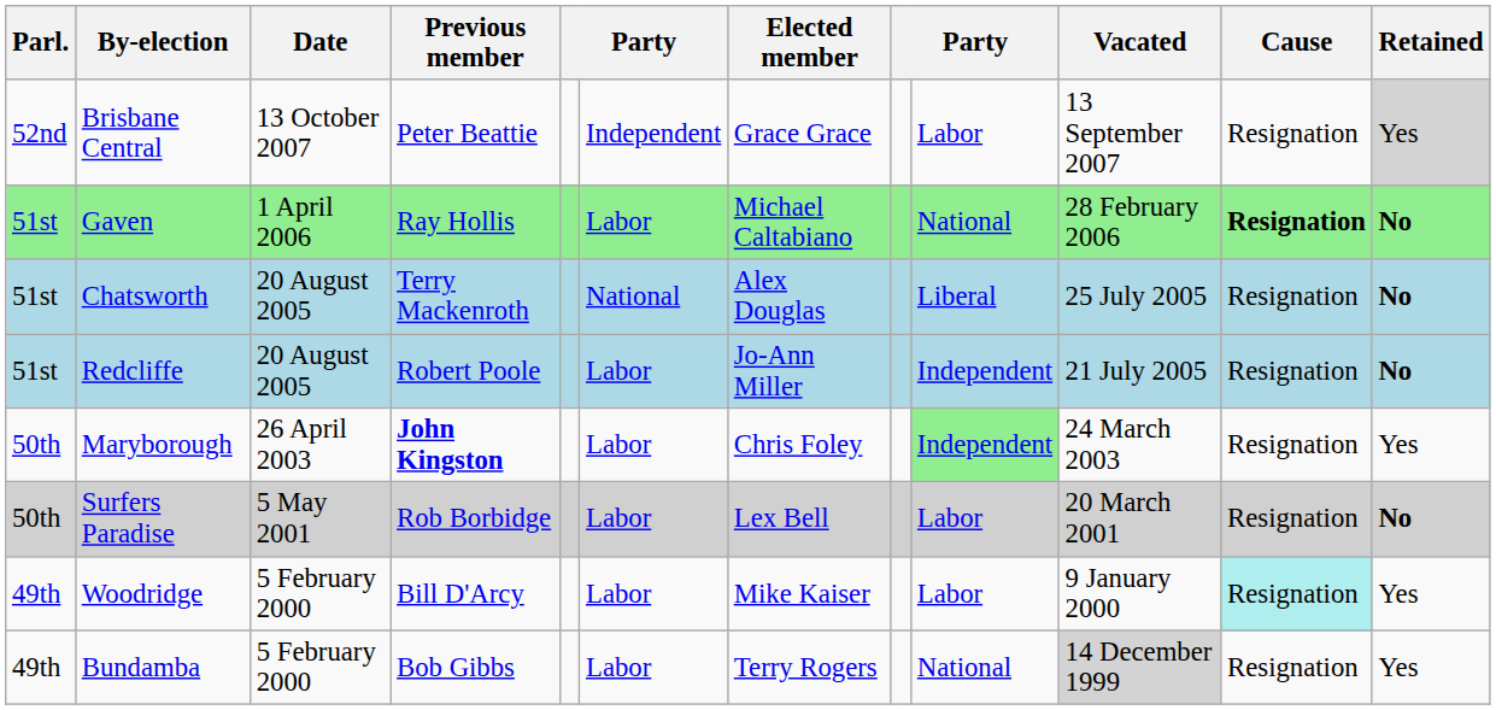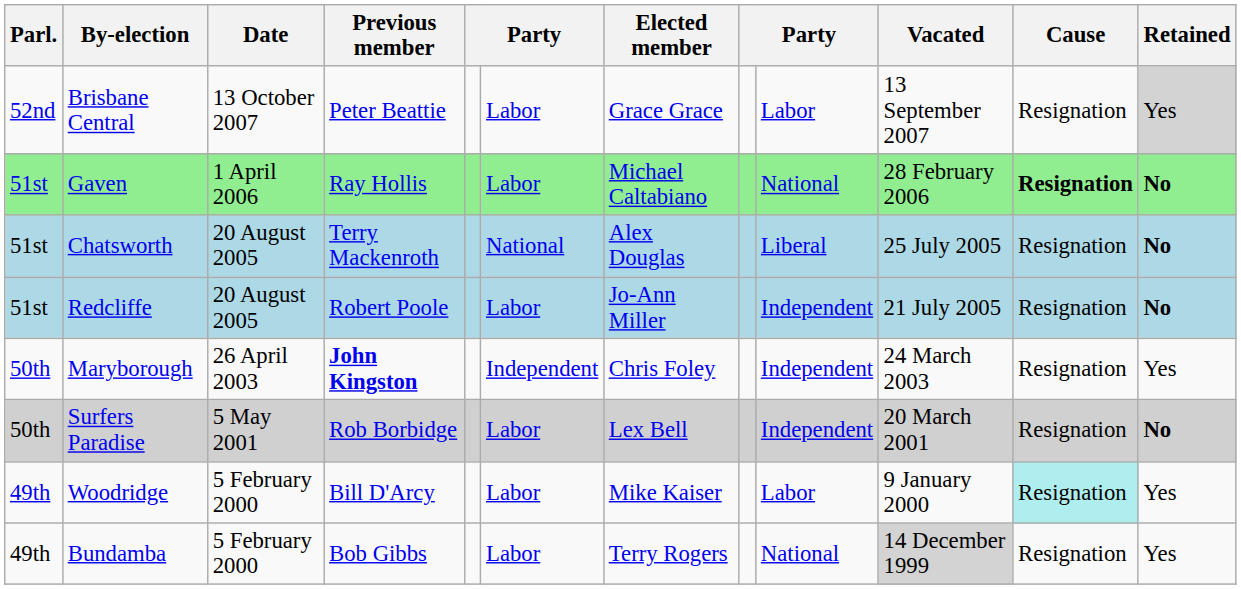Brisbane Central | column 6: Independent -> Labor
Maryborough | column 6: Labor -> Independent
Maryborough | column 9: lightgreen background -> no background
Surfers Paradise | column 9: Labor -> Independent
